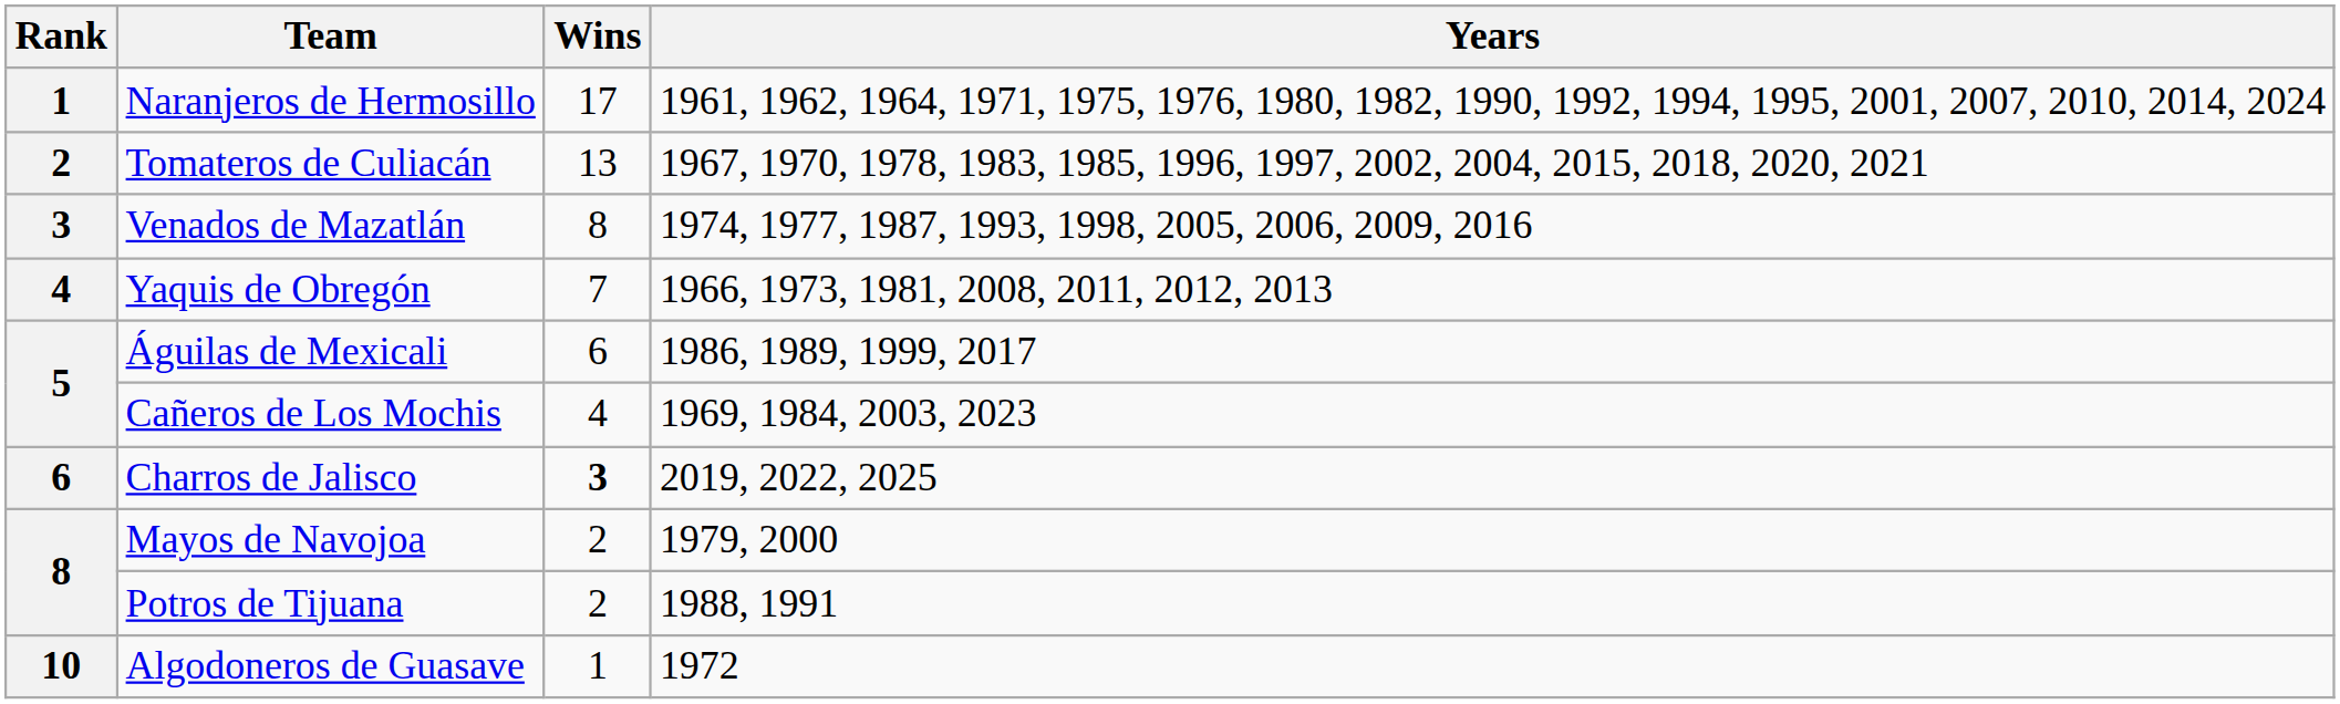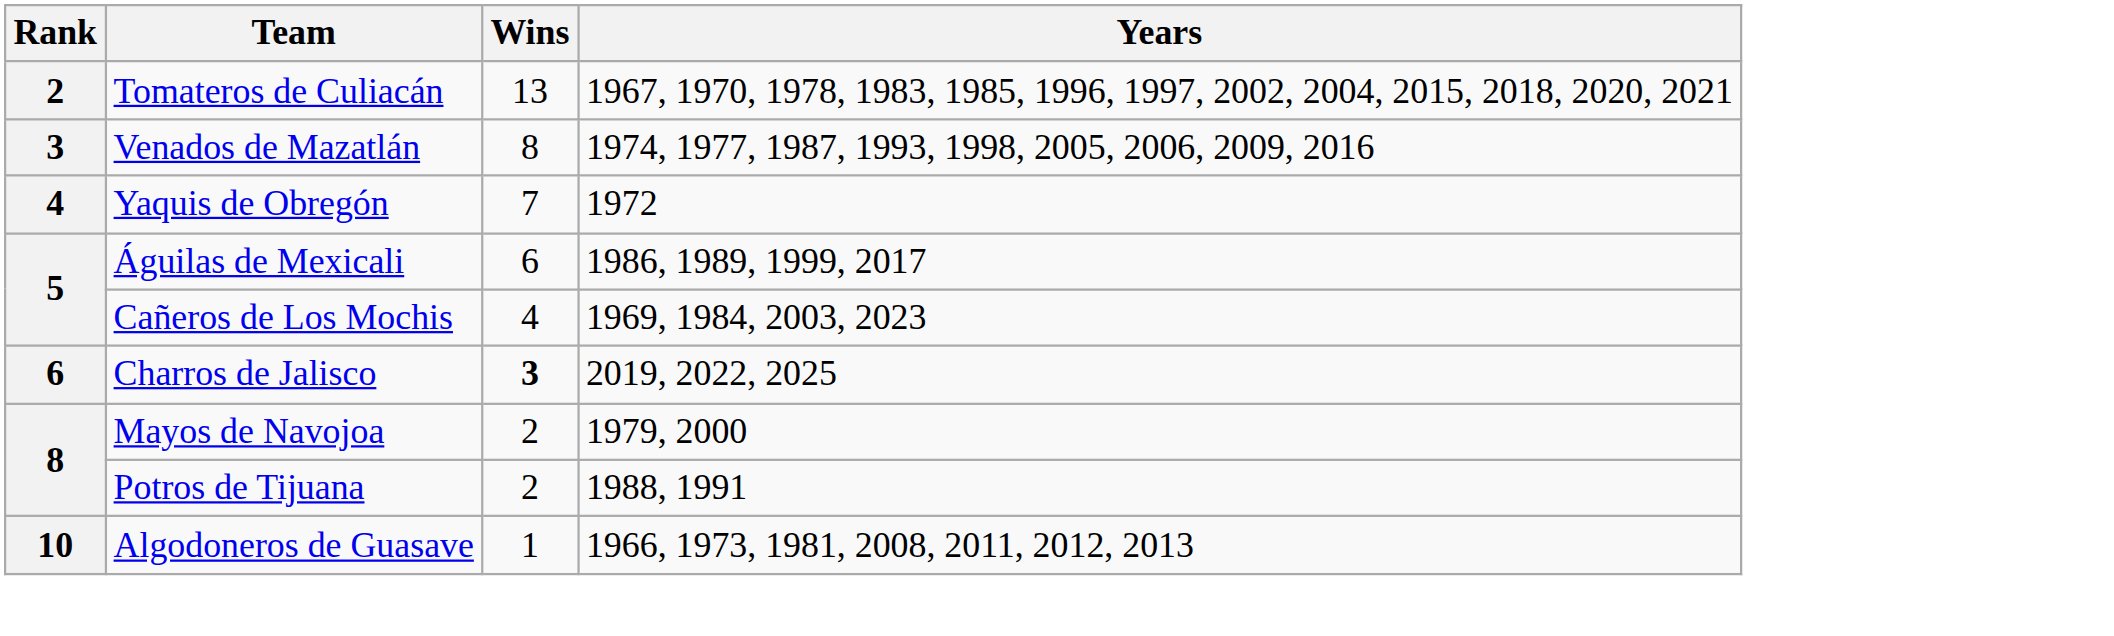- row: 1 | Naranjeros de Hermosillo | 17 | 1961, 1962, 1964, 1971, 1975, 1976, 1980, 1982, 1990, 1992, 1994, 1995, 2001, 2007, 2010, 2014, 2024
Yaquis de Obregón | Years: 1966, 1973, 1981, 2008, 2011, 2012, 2013 -> 1972
Algodoneros de Guasave | Years: 1972 -> 1966, 1973, 1981, 2008, 2011, 2012, 2013
